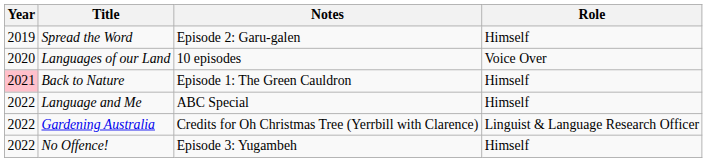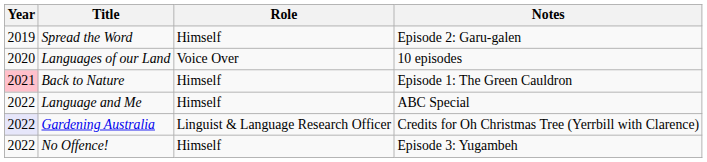columns swapped: Role <-> Notes
Gardening Australia | Year: no background -> lavender background
